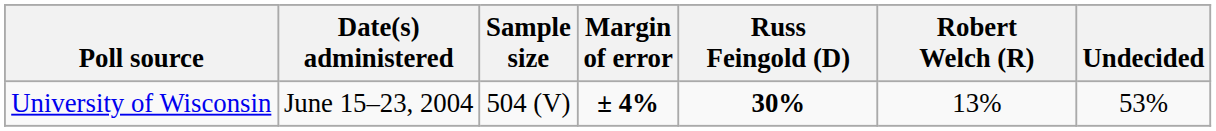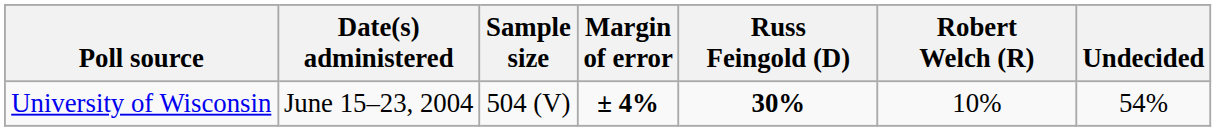University of Wisconsin | Robert Welch (R): 13% -> 10%
University of Wisconsin | Undecided: 53% -> 54%
